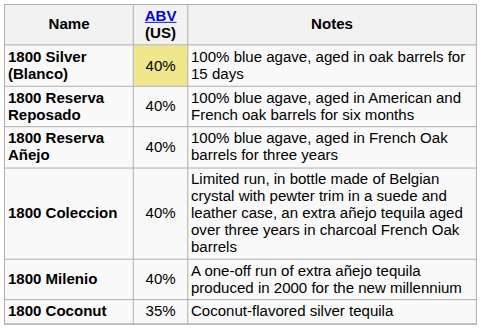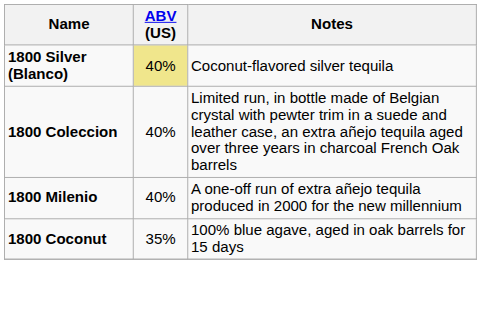1800 Silver (Blanco) | Notes: 100% blue agave, aged in oak barrels for 15 days -> Coconut-flavored silver tequila
- row: 1800 Reserva Reposado | 40% | 100% blue agave, aged in American and French oak barrels for six months
- row: 1800 Reserva Añejo | 40% | 100% blue agave, aged in French Oak barrels for three years
1800 Coconut | Notes: Coconut-flavored silver tequila -> 100% blue agave, aged in oak barrels for 15 days
